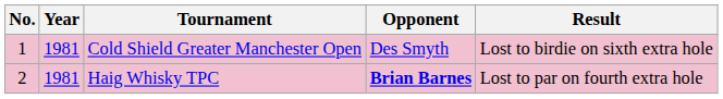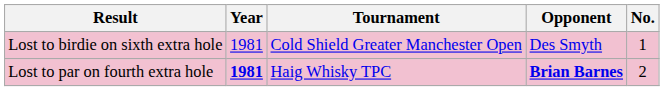columns swapped: No. <-> Result
Haig Whisky TPC | Year: normal -> bold
